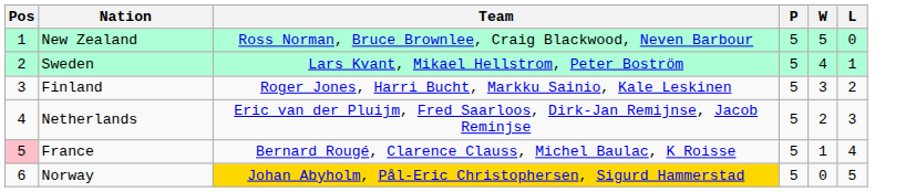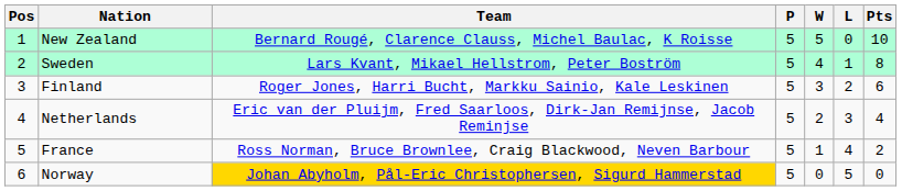+ column: Pts | 10 | 8 | 6 | 4 | 2 | 0
New Zealand | Team: Ross Norman, Bruce Brownlee, Craig Blackwood, Neven Barbour -> Bernard Rougé, Clarence Clauss, Michel Baulac, K Roisse
France | Pos: pink background -> no background
France | Team: Bernard Rougé, Clarence Clauss, Michel Baulac, K Roisse -> Ross Norman, Bruce Brownlee, Craig Blackwood, Neven Barbour
